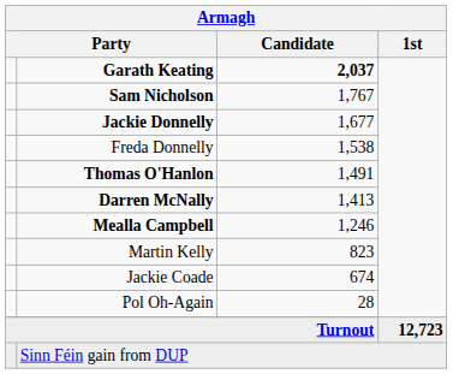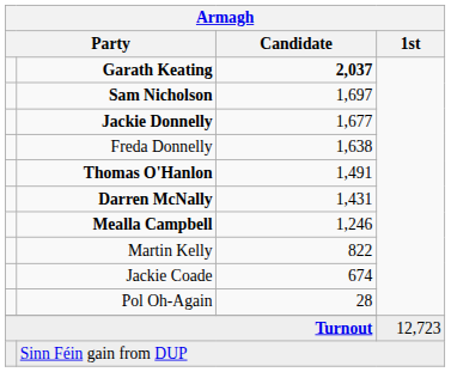Sam Nicholson | Armagh / Candidate: 1,767 -> 1,697
Freda Donnelly | Armagh / Candidate: 1,538 -> 1,638
Darren McNally | Armagh / Candidate: 1,413 -> 1,431
Martin Kelly | Armagh / Candidate: 823 -> 822
Turnout | Armagh / 1st: bold -> normal
